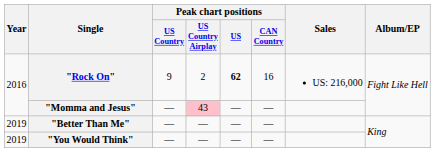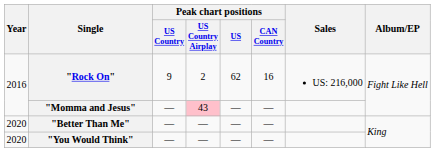"Rock On" | Peak chart positions / US: bold -> normal
"Better Than Me" | Year: 2019 -> 2020
"You Would Think" | Year: 2019 -> 2020
